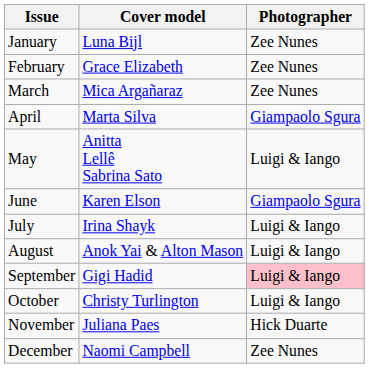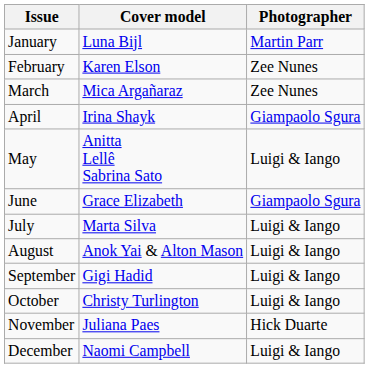January | Photographer: Zee Nunes -> Martin Parr
February | Cover model: Grace Elizabeth -> Karen Elson
April | Cover model: Marta Silva -> Irina Shayk
June | Cover model: Karen Elson -> Grace Elizabeth
July | Cover model: Irina Shayk -> Marta Silva
September | Photographer: pink background -> no background
December | Photographer: Zee Nunes -> Luigi & Iango
